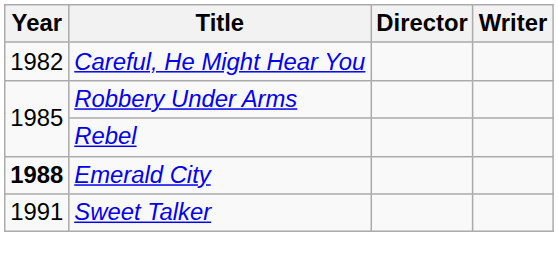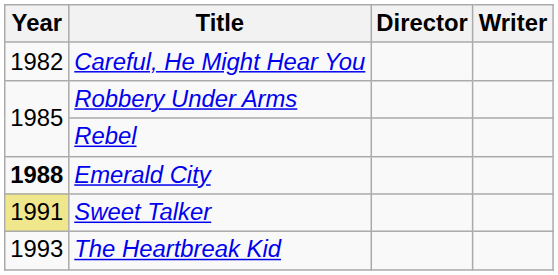Sweet Talker | Year: no background -> khaki background
+ row: 1993 | The Heartbreak Kid
